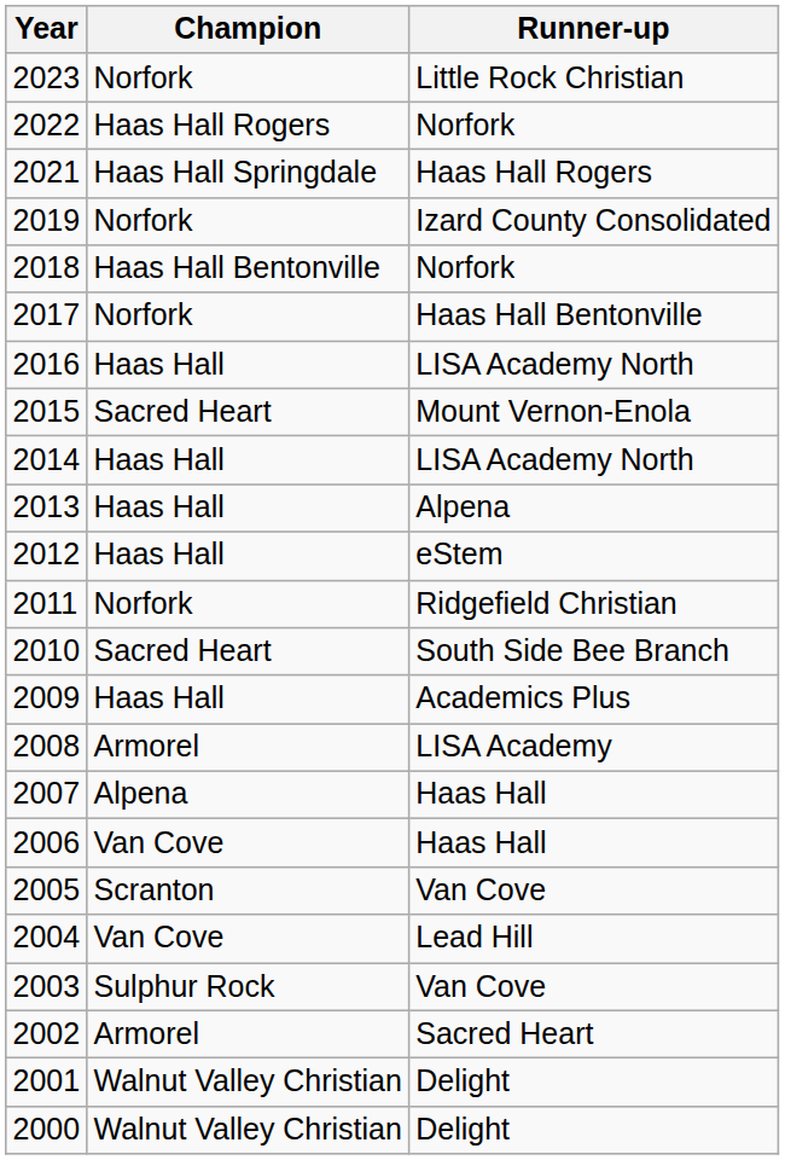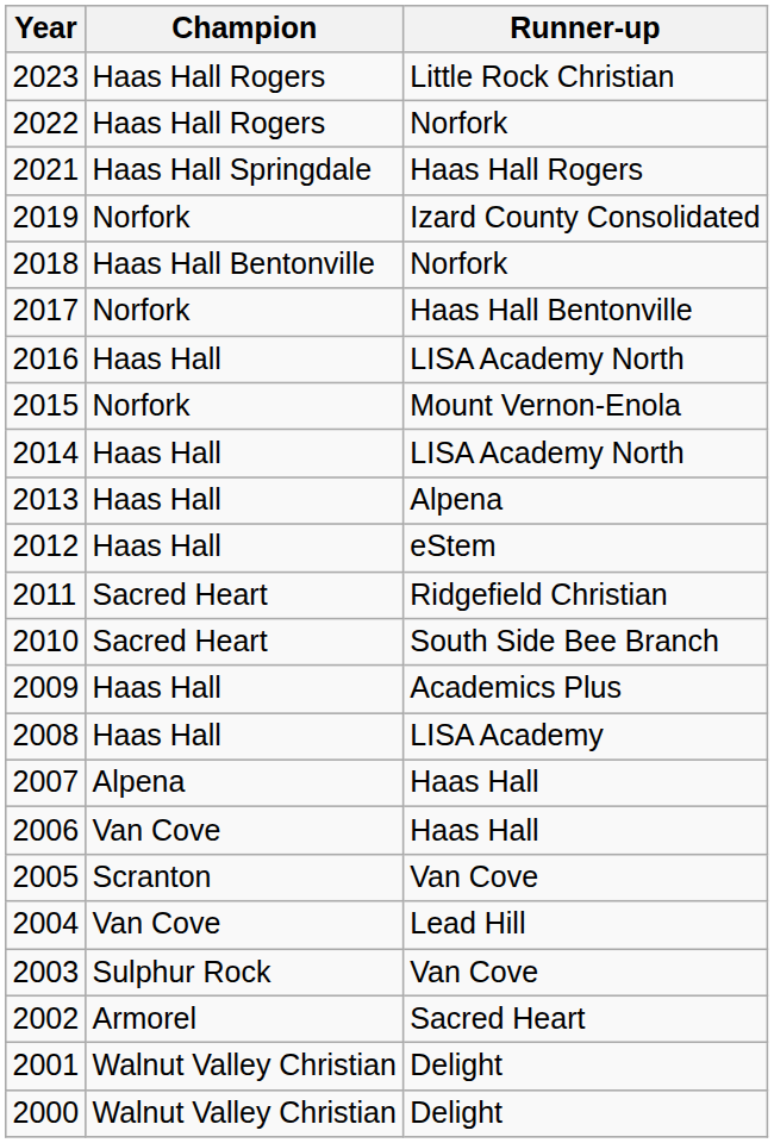2023 | Champion: Norfork -> Haas Hall Rogers
2015 | Champion: Sacred Heart -> Norfork
2011 | Champion: Norfork -> Sacred Heart
2008 | Champion: Armorel -> Haas Hall
